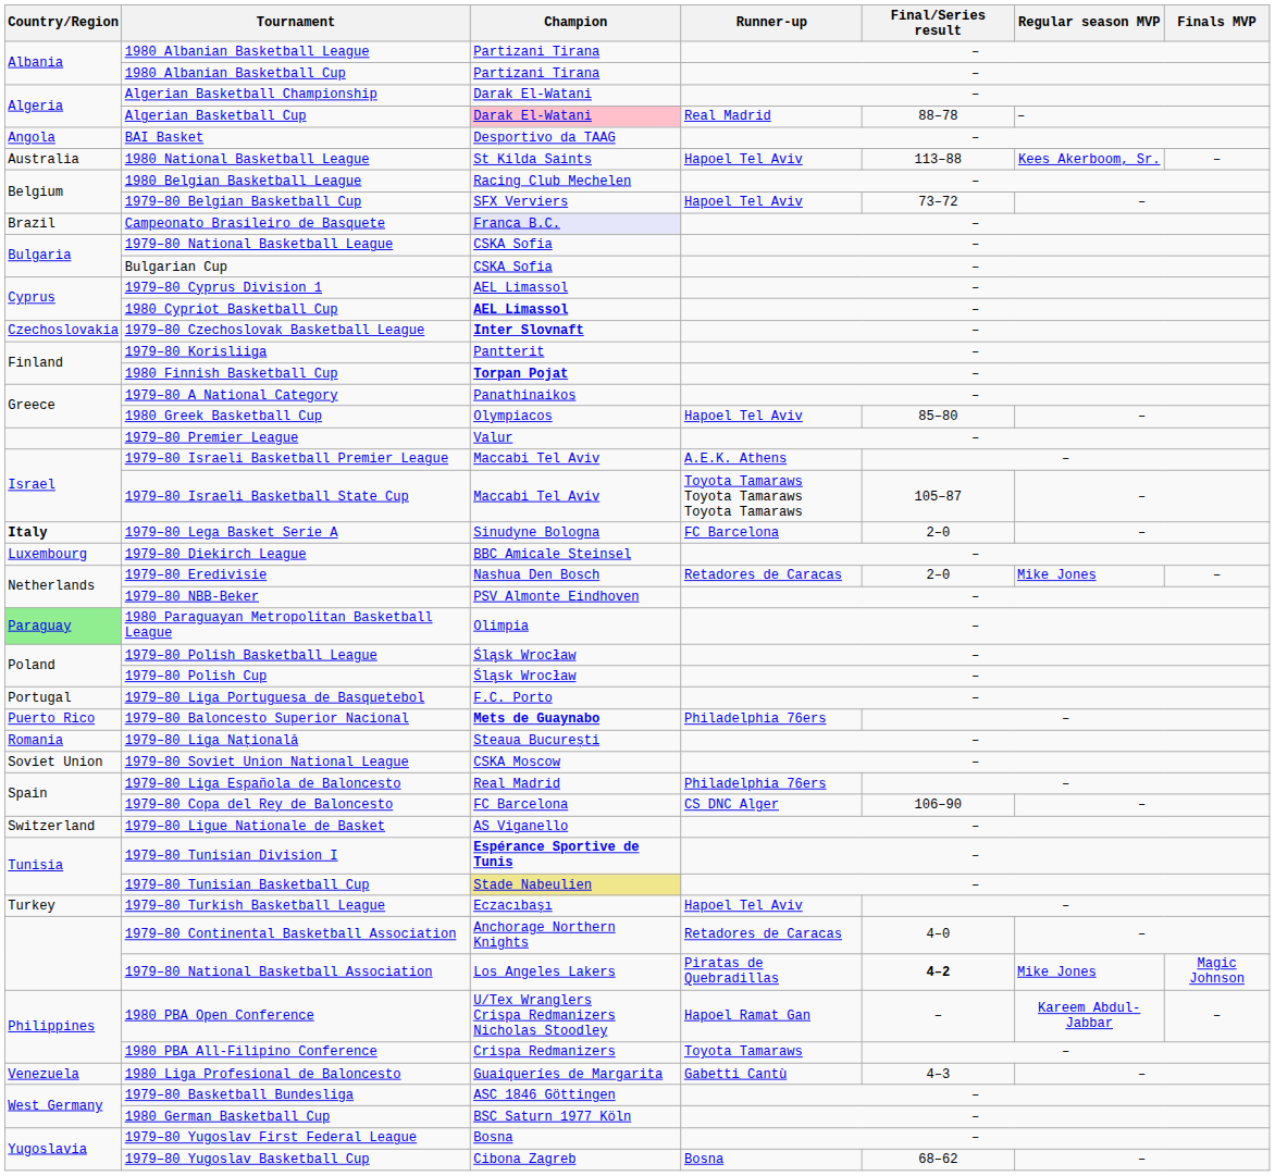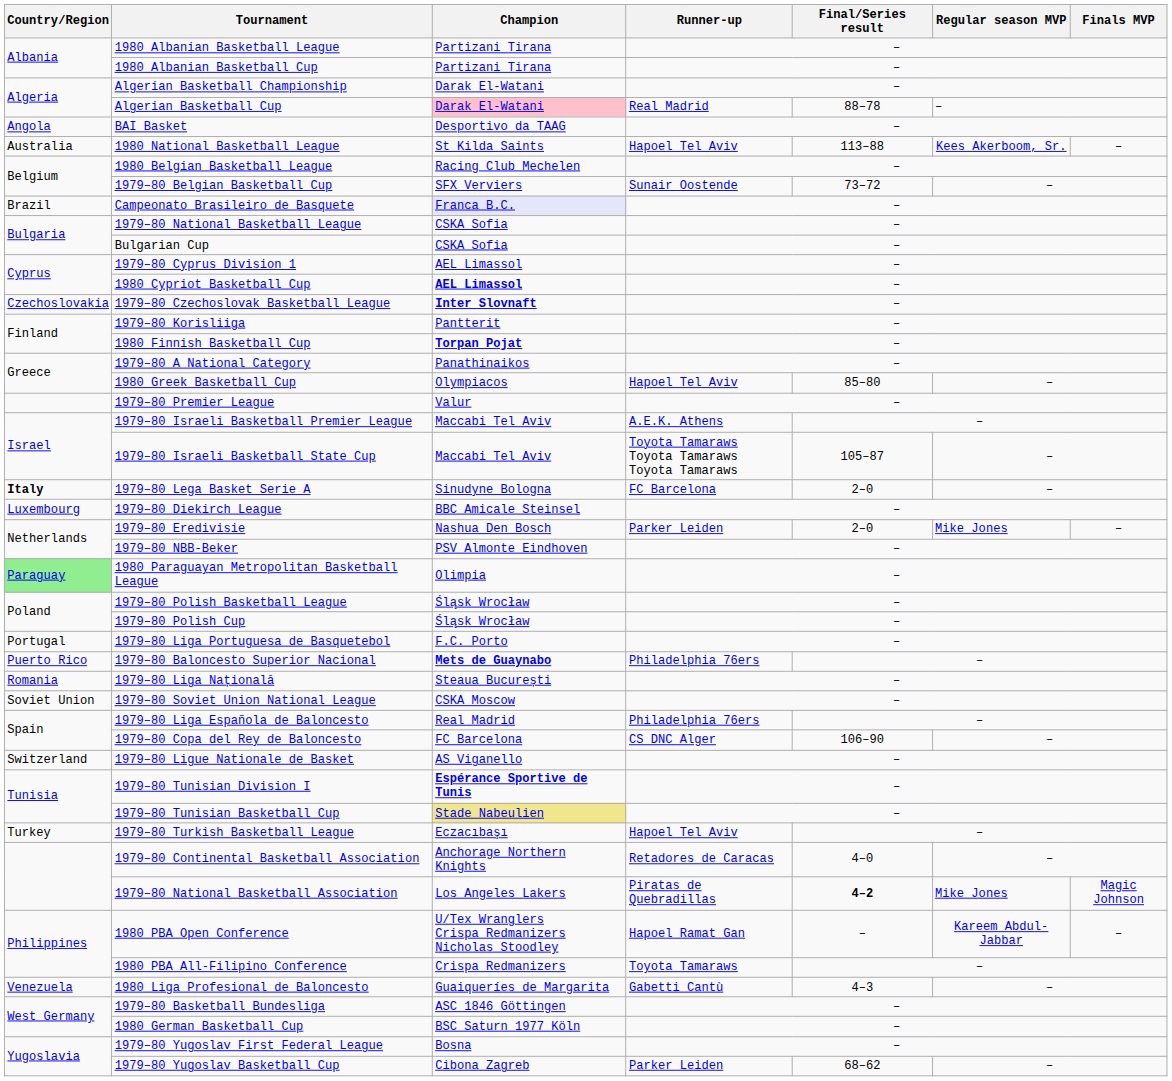1979–80 Belgian Basketball Cup | Runner-up: Hapoel Tel Aviv -> Sunair Oostende
1979–80 Eredivisie | Runner-up: Retadores de Caracas -> Parker Leiden
1979–80 Yugoslav Basketball Cup | Runner-up: Bosna -> Parker Leiden
